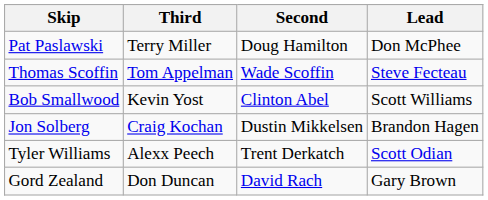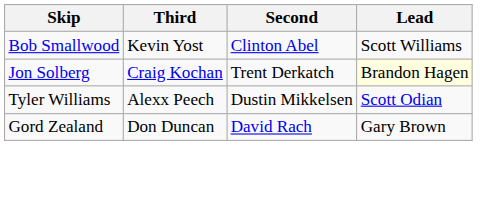- row: Pat Paslawski | Terry Miller | Doug Hamilton | Don McPhee
- row: Thomas Scoffin | Tom Appelman | Wade Scoffin | Steve Fecteau
Jon Solberg | Second: Dustin Mikkelsen -> Trent Derkatch
Jon Solberg | Lead: no background -> lightyellow background
Tyler Williams | Second: Trent Derkatch -> Dustin Mikkelsen
